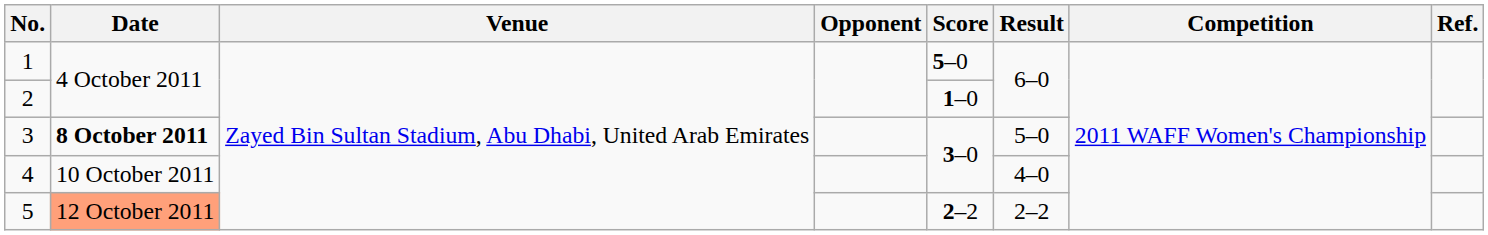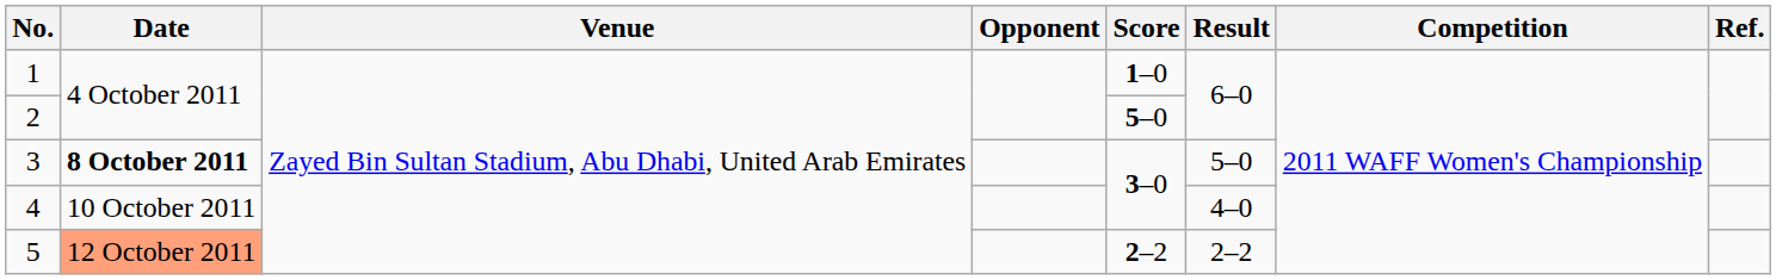1 | Score: 5–0 -> 1–0
2 | Score: 1–0 -> 5–0
